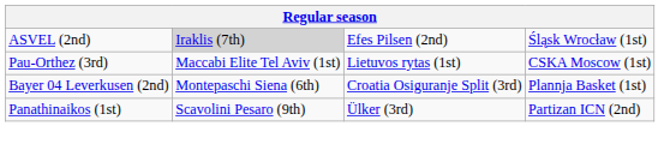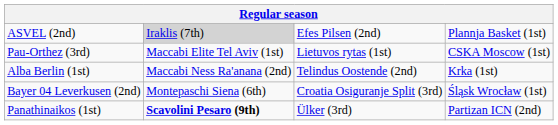ASVEL (2nd) | column 4: Śląsk Wrocław (1st) -> Plannja Basket (1st)
+ row: Alba Berlin (1st) | Maccabi Ness Ra'anana (2nd) | Telindus Oostende (2nd) | Krka (1st)
Bayer 04 Leverkusen (2nd) | column 4: Plannja Basket (1st) -> Śląsk Wrocław (1st)
Panathinaikos (1st) | column 2: normal -> bold
